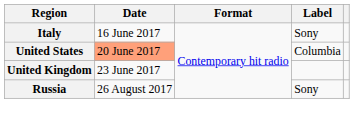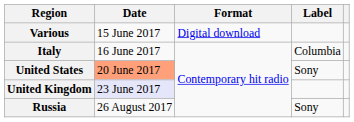+ row: Various | 15 June 2017 | Digital download
Italy | Label: Sony -> Columbia
United States | Label: Columbia -> Sony
United Kingdom | Date: no background -> lavender background
